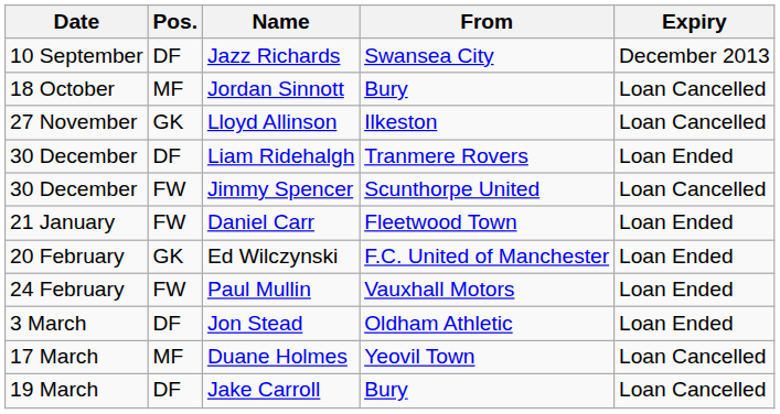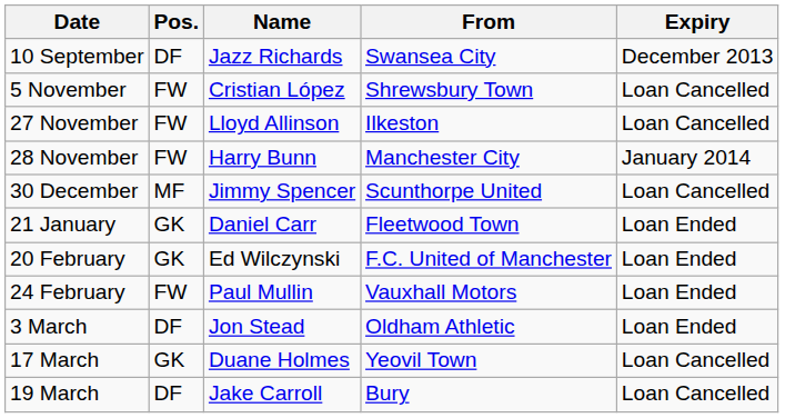- row: 18 October | MF | Jordan Sinnott | Bury | Loan Cancelled
+ row: 5 November | FW | Cristian López | Shrewsbury Town | Loan Cancelled
Lloyd Allinson | Pos.: GK -> FW
+ row: 28 November | FW | Harry Bunn | Manchester City | January 2014
- row: 30 December | DF | Liam Ridehalgh | Tranmere Rovers | Loan Ended
Jimmy Spencer | Pos.: FW -> MF
Daniel Carr | Pos.: FW -> GK
Duane Holmes | Pos.: MF -> GK
